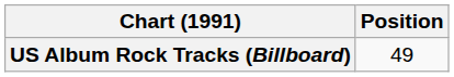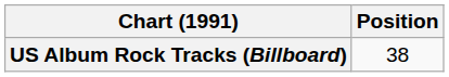US Album Rock Tracks (Billboard) | Position: 49 -> 38
